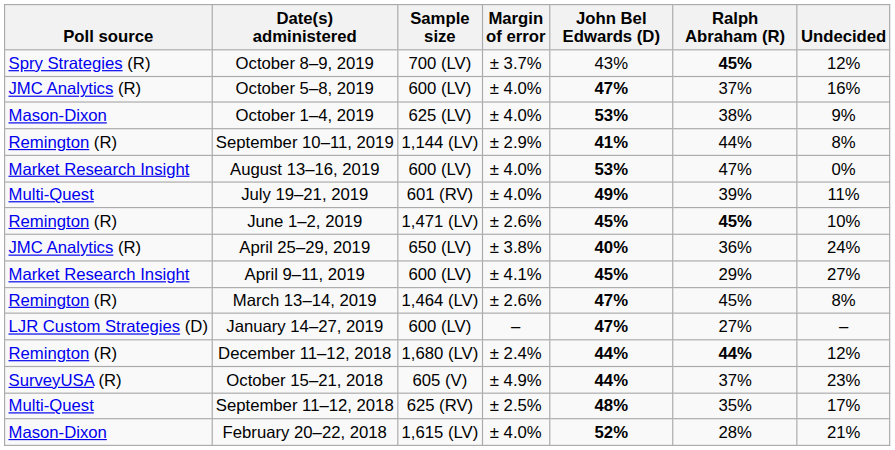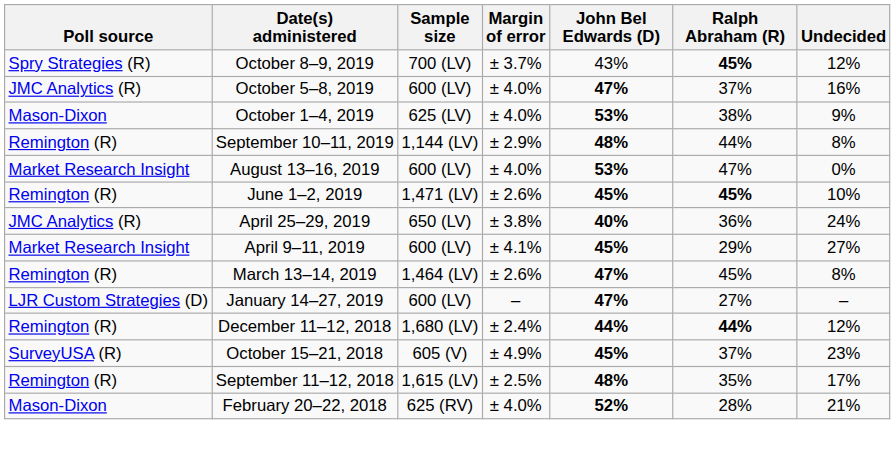September 10–11, 2019 | John Bel Edwards (D): 41% -> 48%
- row: Multi-Quest | July 19–21, 2019 | 601 (RV) | ± 4.0% | 49% | 39% | 11%
October 15–21, 2018 | John Bel Edwards (D): 44% -> 45%
September 11–12, 2018 | Poll source: Multi-Quest -> Remington (R)
September 11–12, 2018 | Sample size: 625 (RV) -> 1,615 (LV)
February 20–22, 2018 | Sample size: 1,615 (LV) -> 625 (RV)
